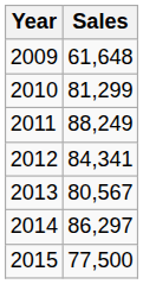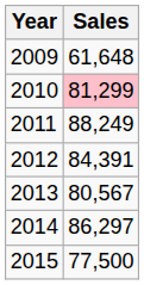2010 | Sales: no background -> pink background
2012 | Sales: 84,341 -> 84,391
